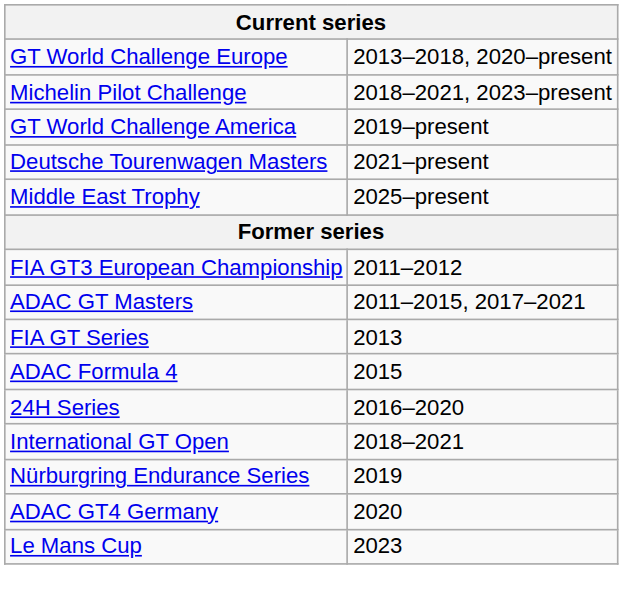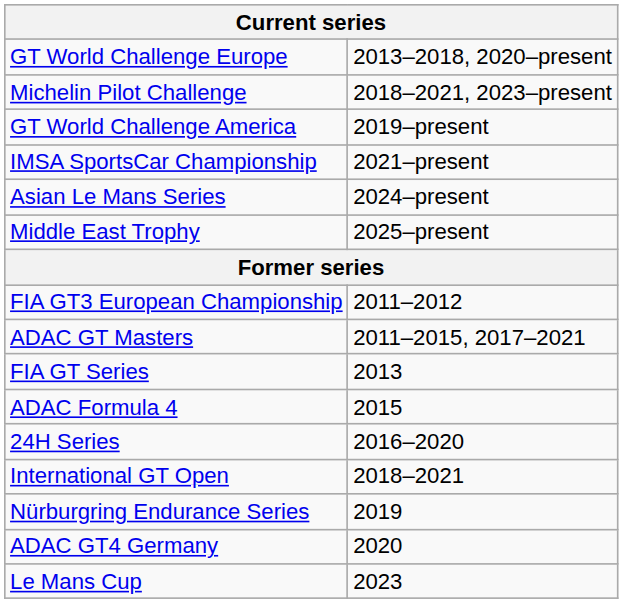+ row: IMSA SportsCar Championship | 2021–present
- row: Deutsche Tourenwagen Masters | 2021–present
+ row: Asian Le Mans Series | 2024–present
